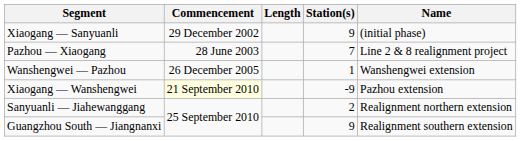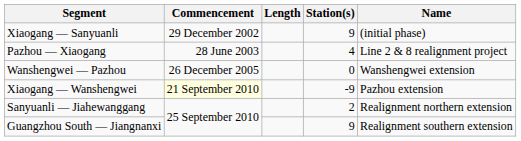Pazhou — Xiaogang | Station(s): 7 -> 4
Wanshengwei — Pazhou | Station(s): 1 -> 0
